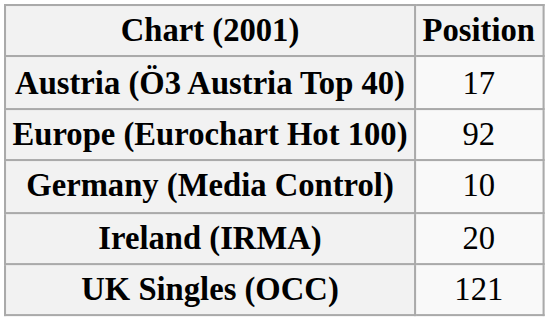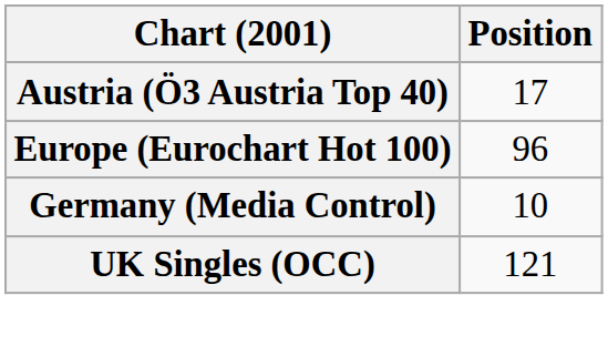Europe (Eurochart Hot 100) | Position: 92 -> 96
- row: Ireland (IRMA) | 20
